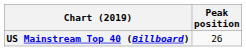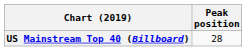US Mainstream Top 40 (Billboard) | Peak position: 26 -> 28
